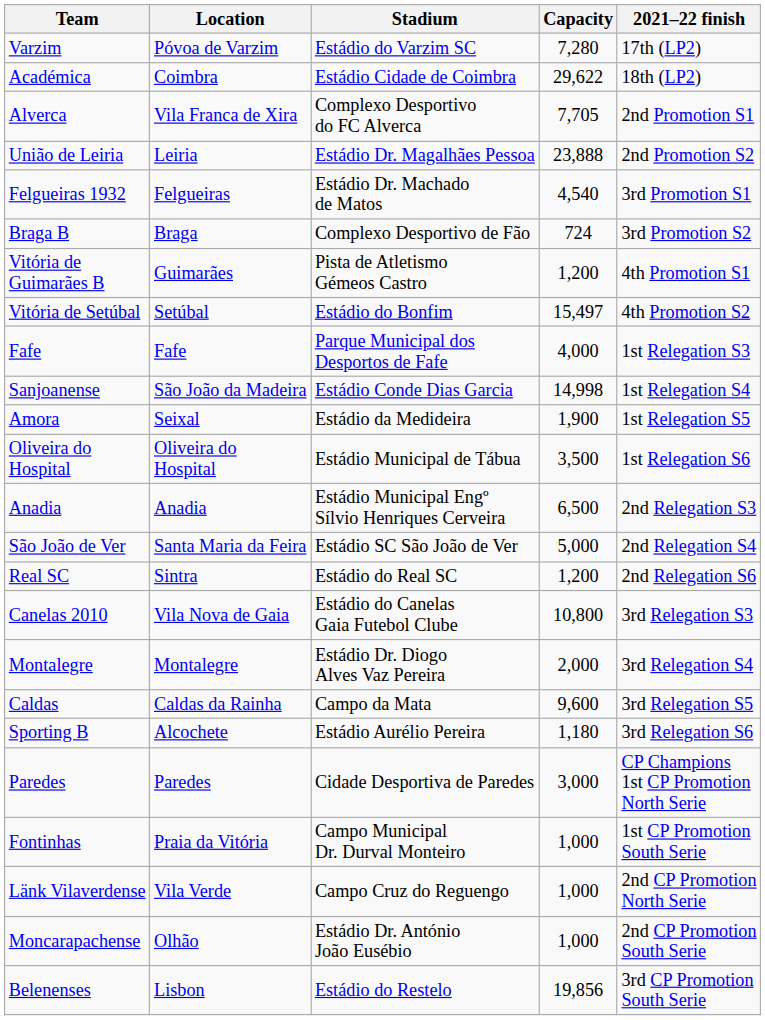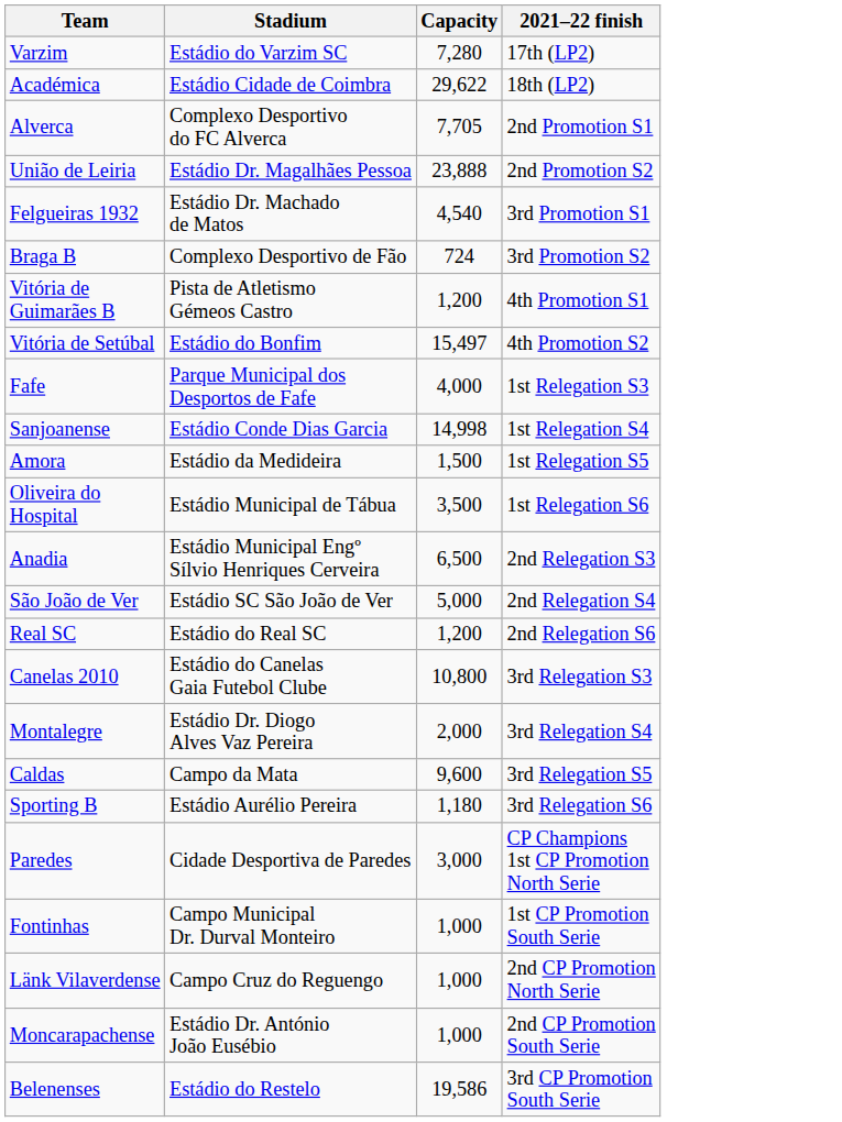- column: Location | Póvoa de Varzim | Coimbra | Vila Franca de Xira | Leiria | Felgueiras | Braga | Guimarães | Setúbal | Fafe | São João da Madeira | Seixal | Oliveira do Hospital | Anadia | Santa Maria da Feira | Sintra | Vila Nova de Gaia | Montalegre | Caldas da Rainha | Alcochete | Paredes | Praia da Vitória | Vila Verde | Olhão | Lisbon
Amora | Capacity: 1,900 -> 1,500
Belenenses | Capacity: 19,856 -> 19,586
